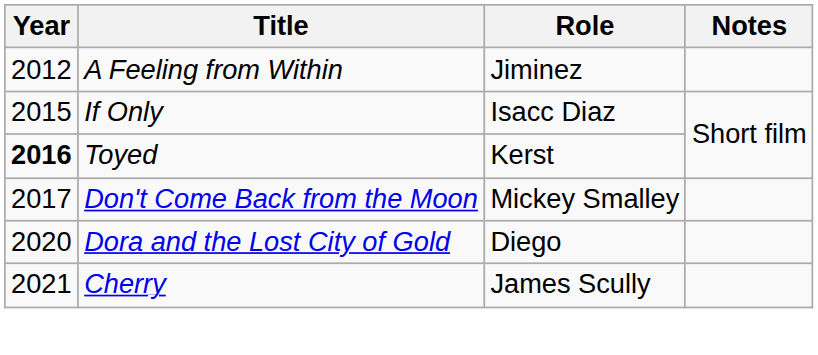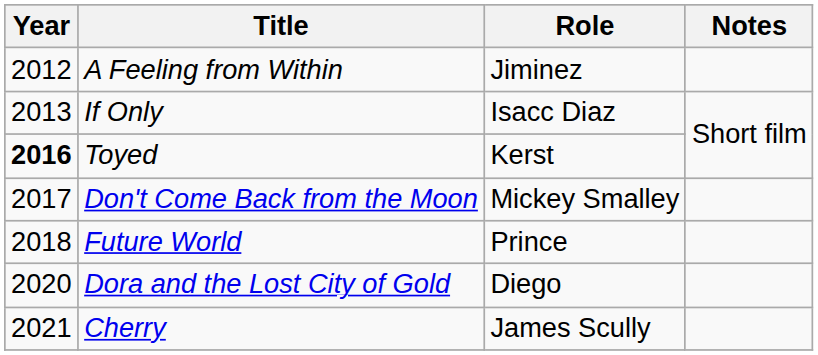If Only | Year: 2015 -> 2013
+ row: 2018 | Future World | Prince
